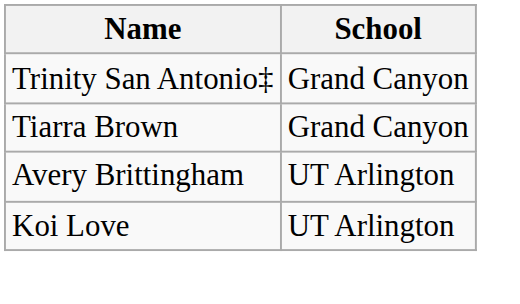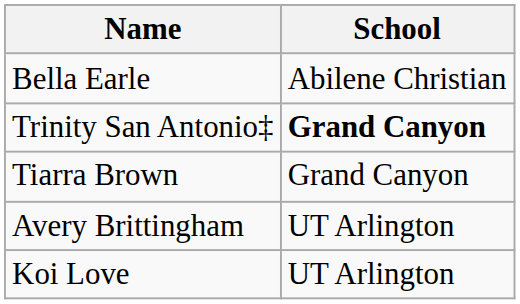+ row: Bella Earle | Abilene Christian
Trinity San Antonio‡ | School: normal -> bold
